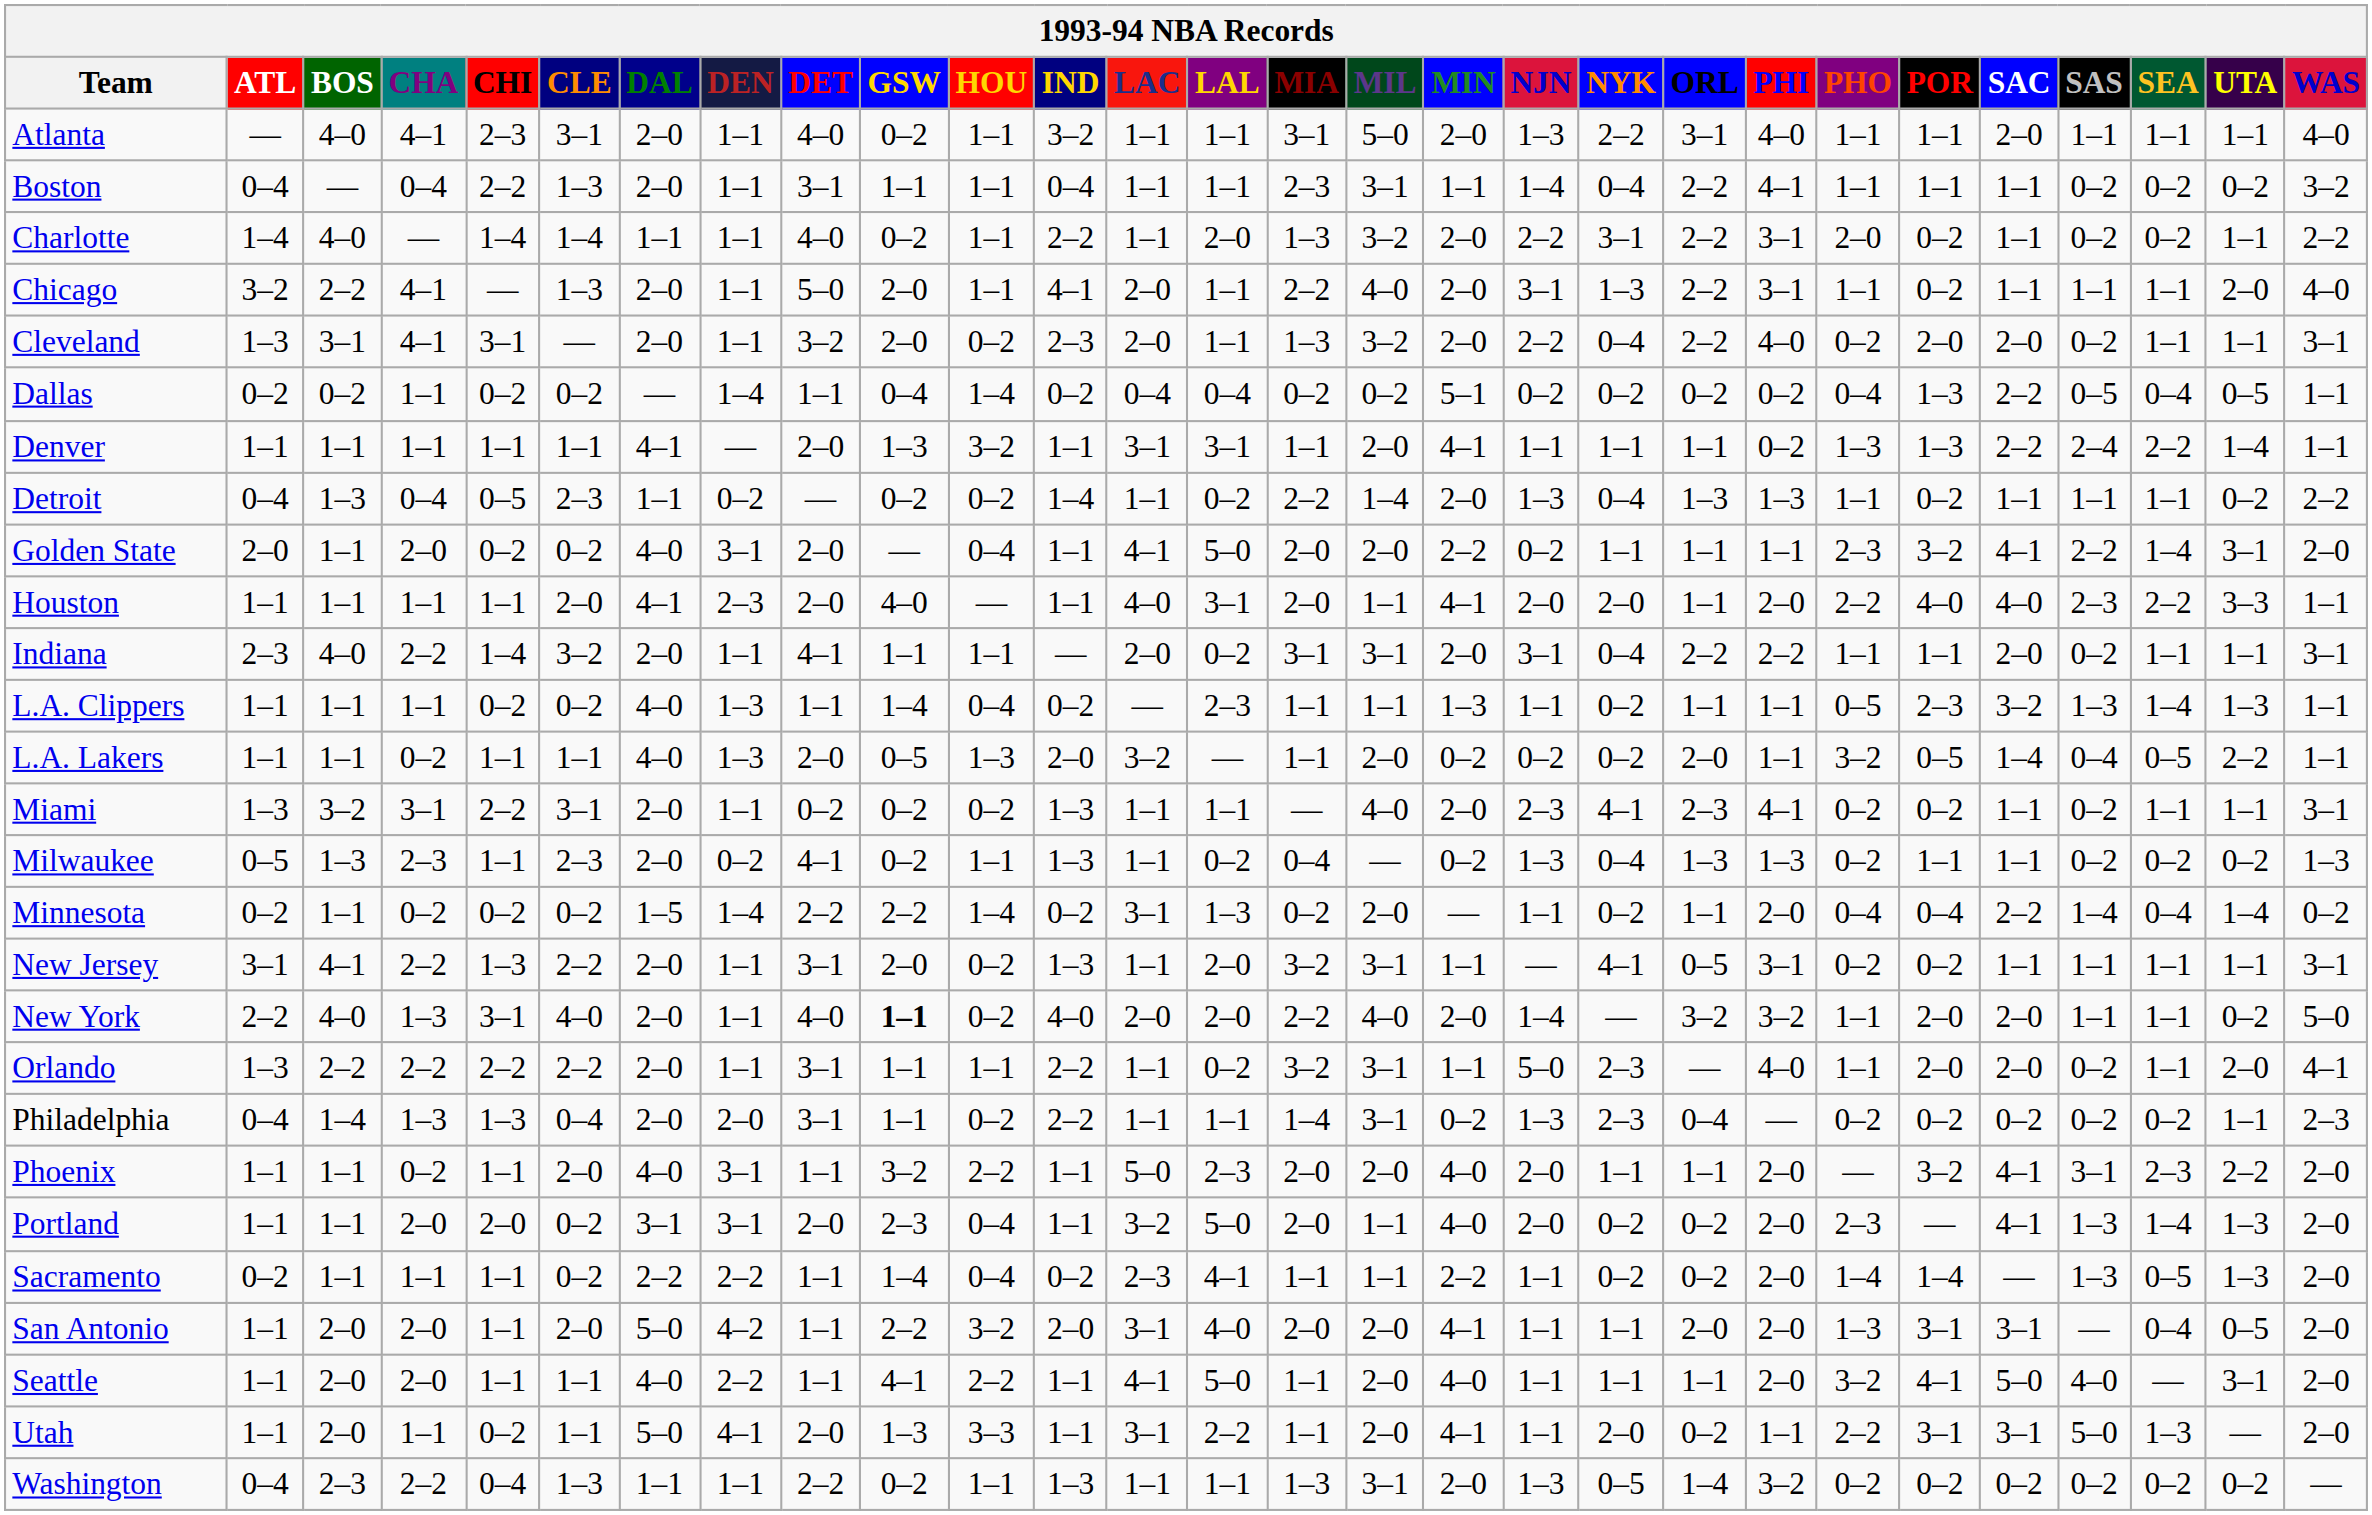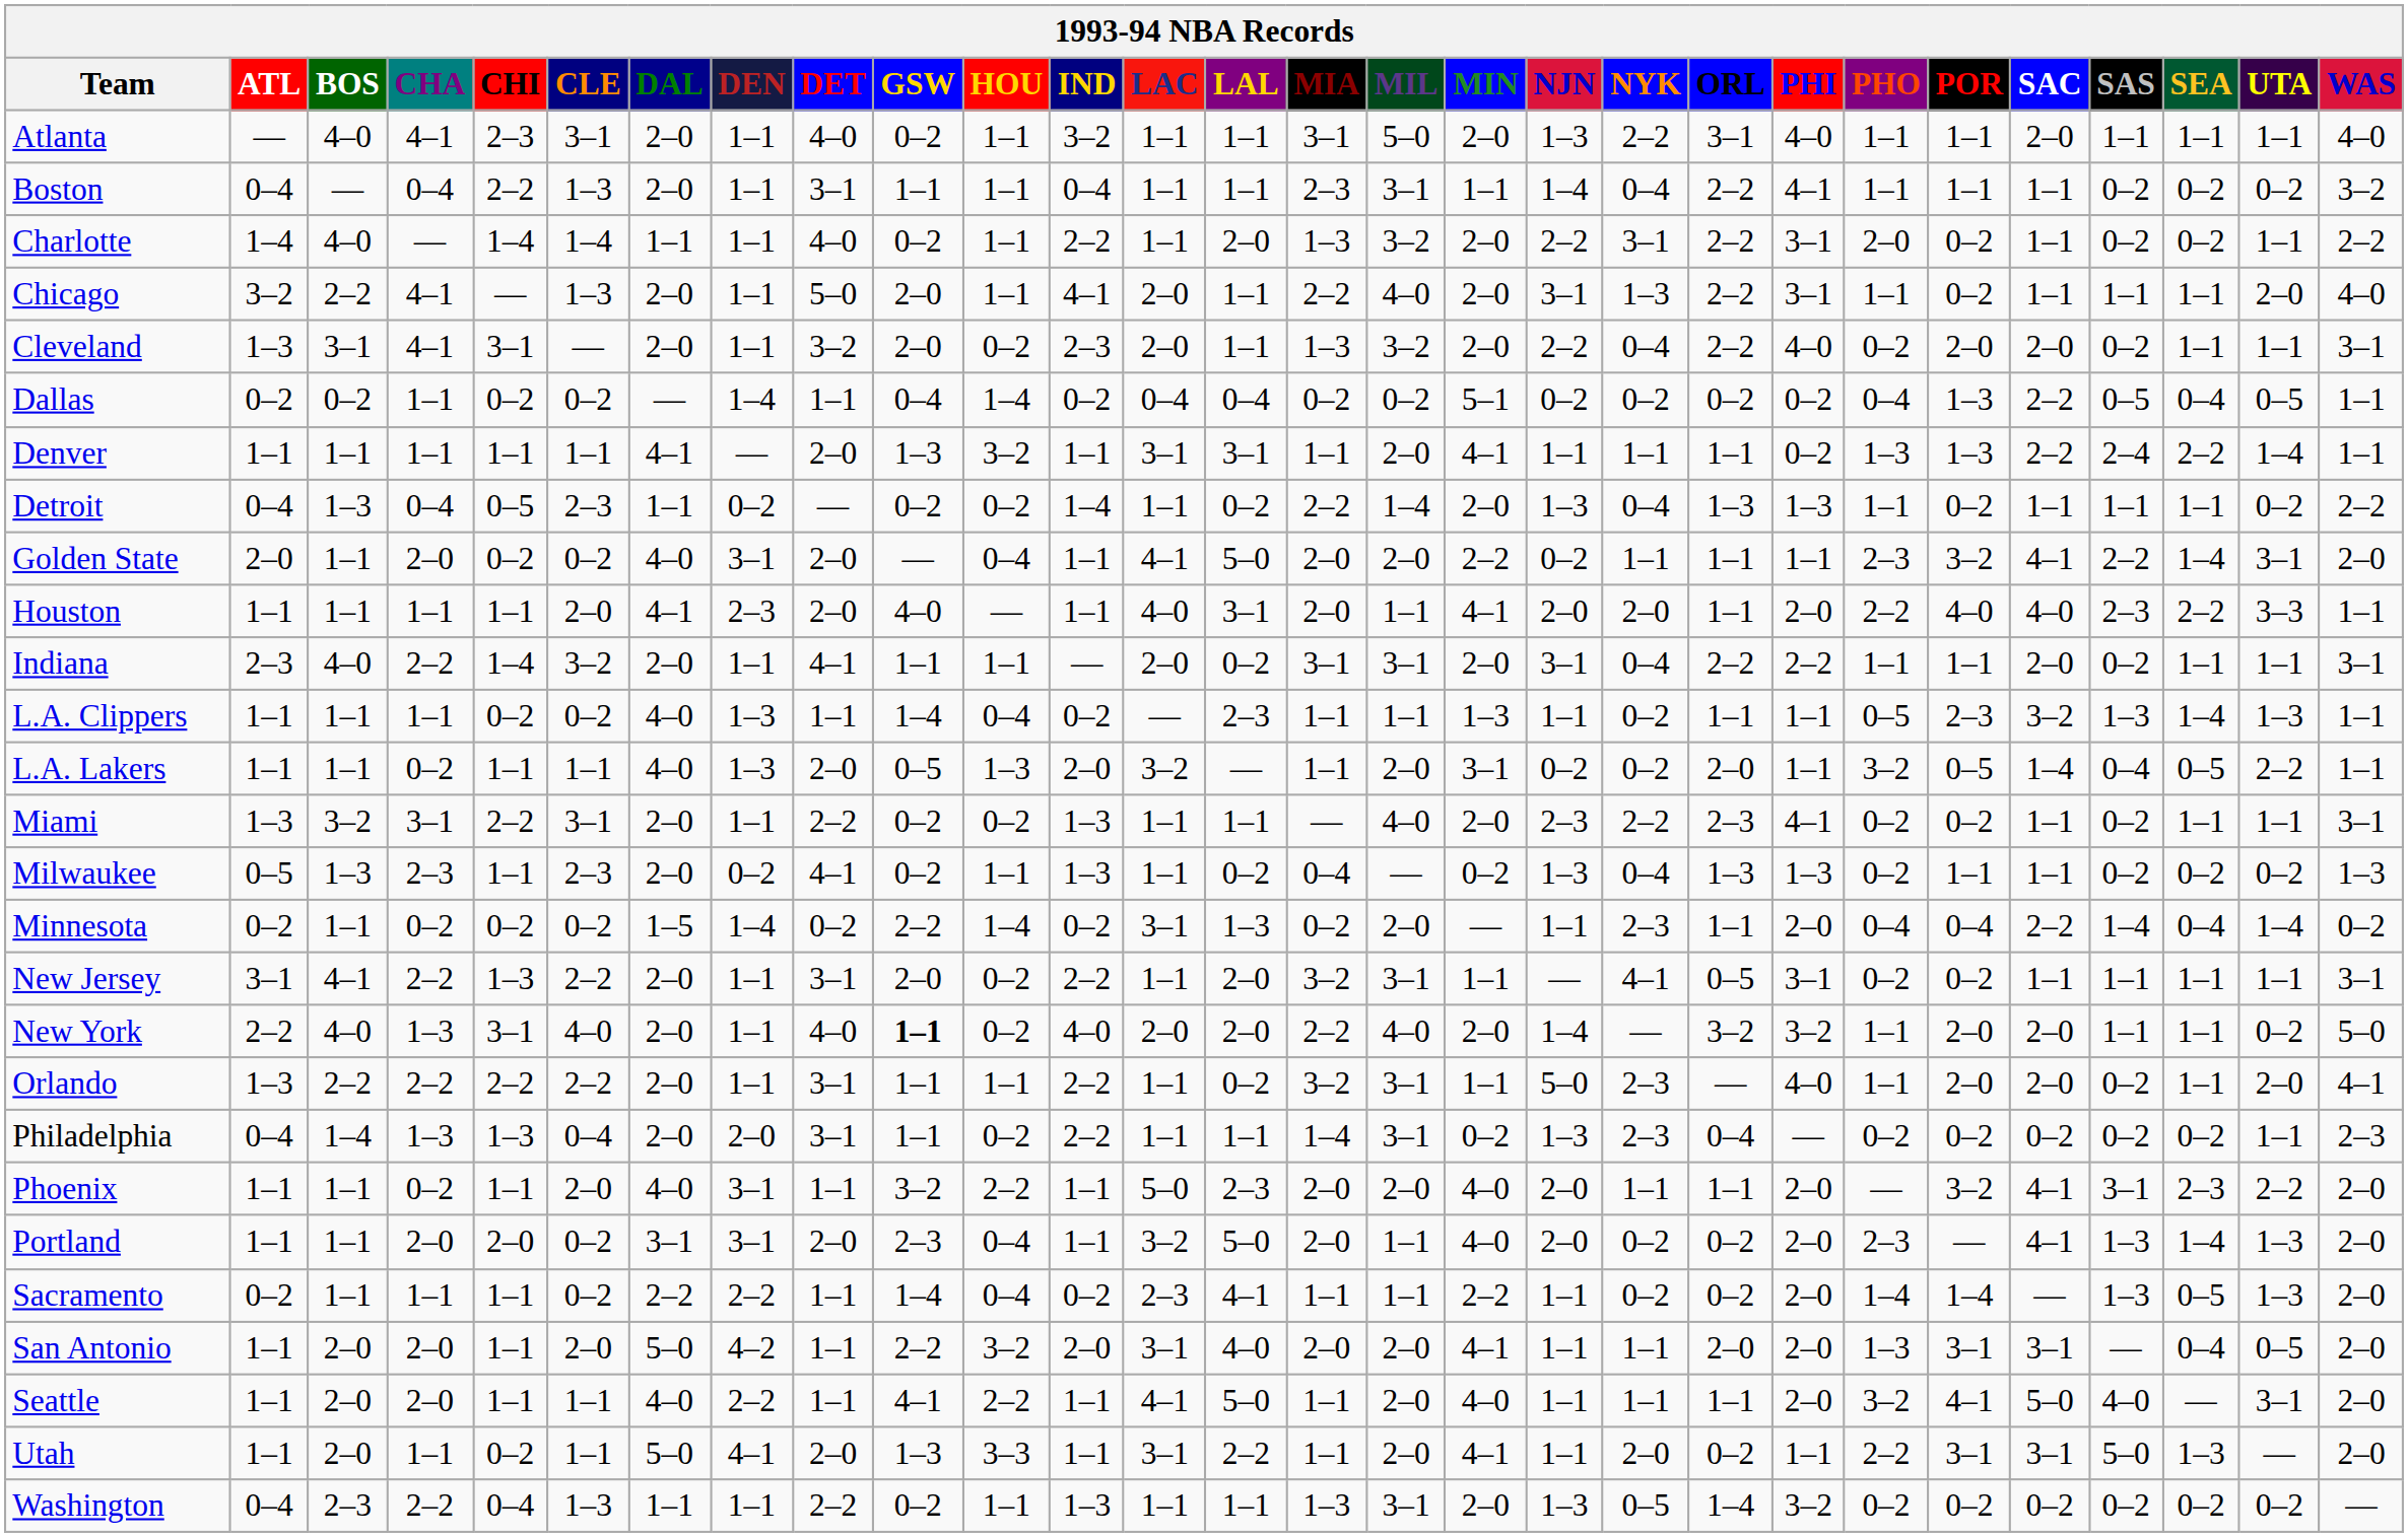L.A. Lakers | MIN: 0–2 -> 3–1
Miami | DET: 0–2 -> 2–2
Miami | NYK: 4–1 -> 2–2
Minnesota | DET: 2–2 -> 0–2
Minnesota | NYK: 0–2 -> 2–3
New Jersey | IND: 1–3 -> 2–2
